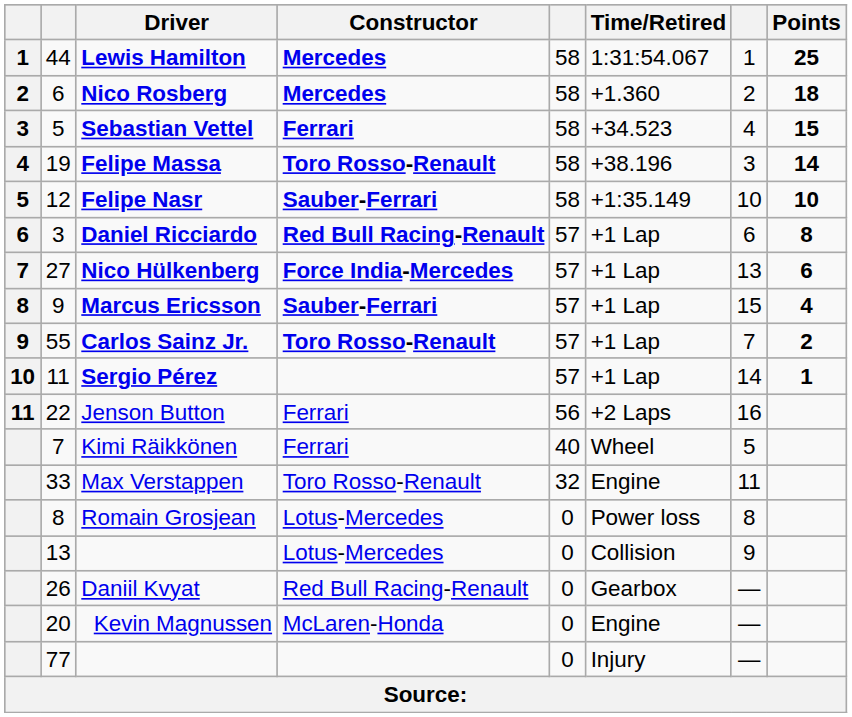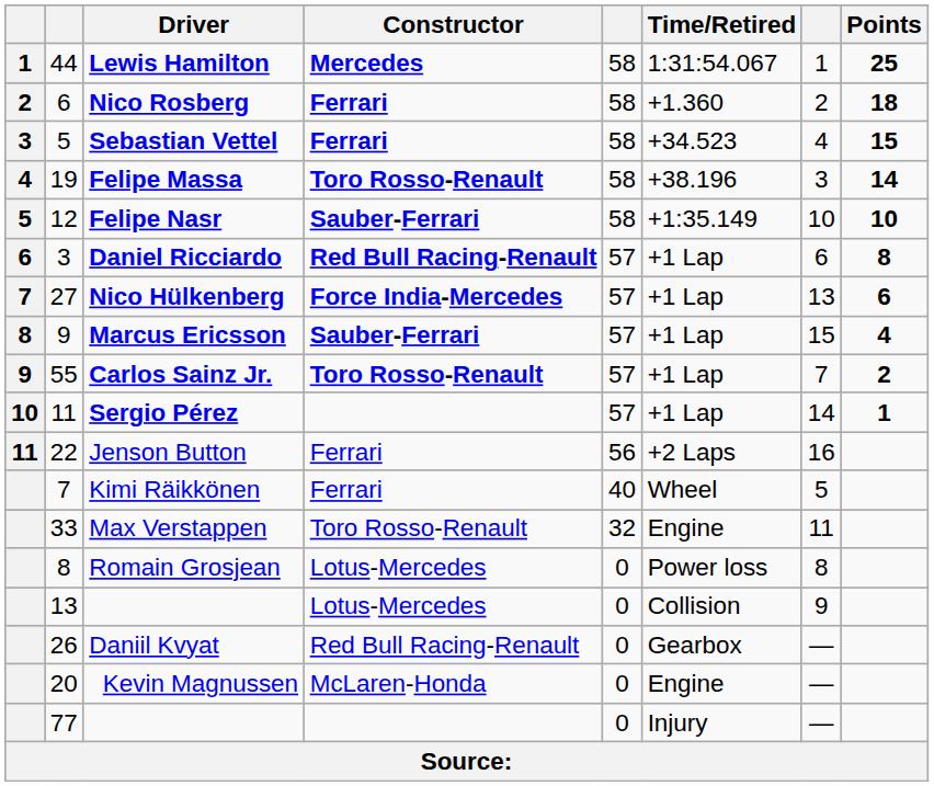Nico Rosberg | Constructor: Mercedes -> Ferrari
